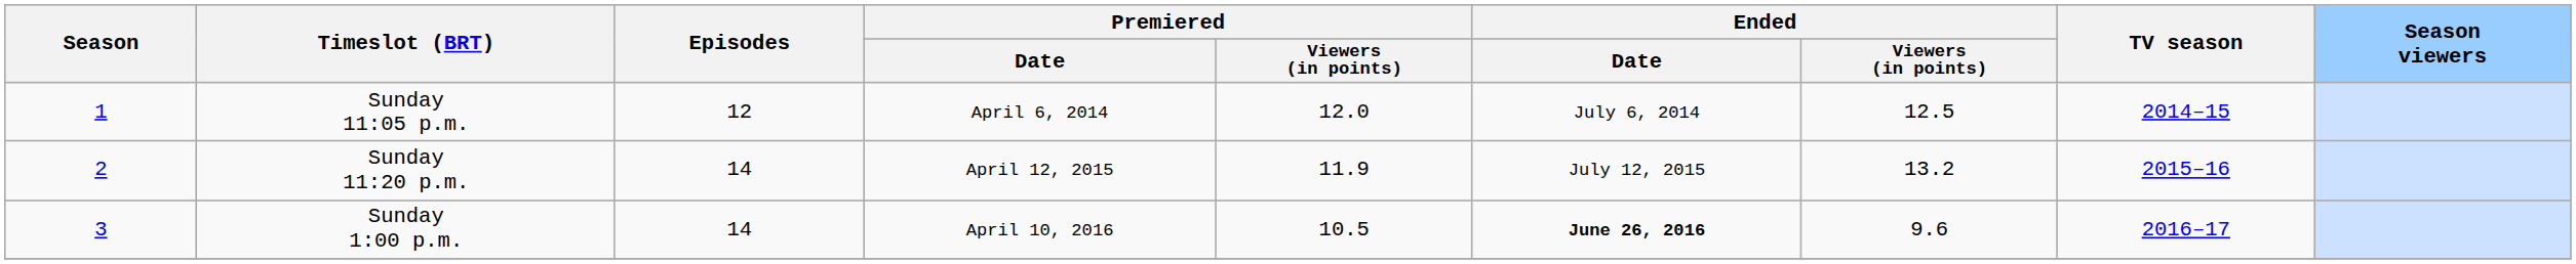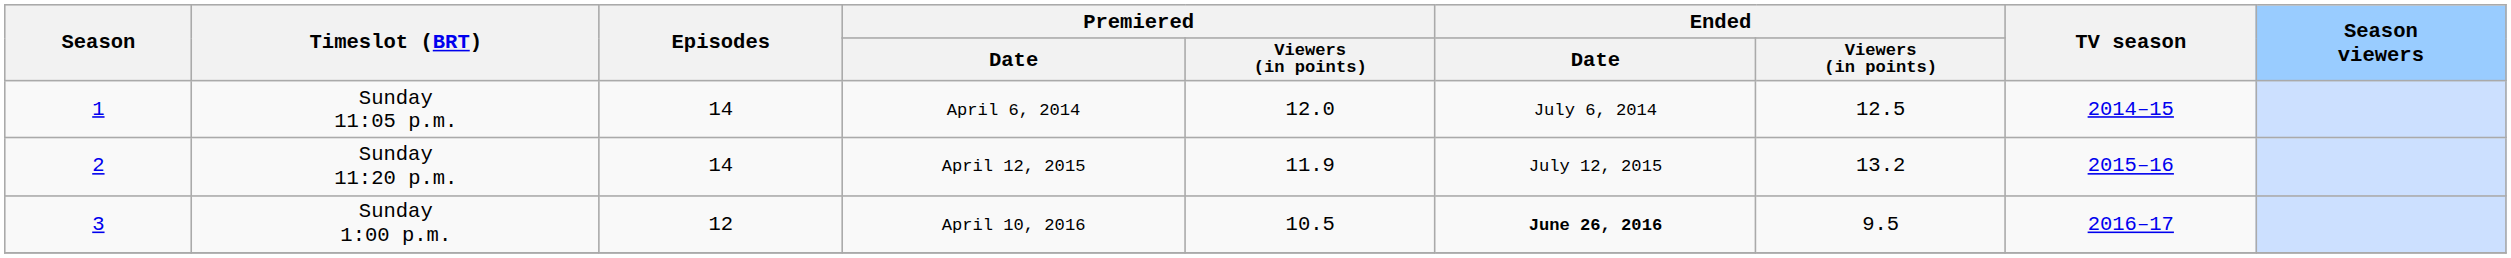Sunday 11:05 p.m. | Episodes: 12 -> 14
Sunday 1:00 p.m. | Episodes: 14 -> 12
Sunday 1:00 p.m. | Ended / Viewers (in points): 9.6 -> 9.5
